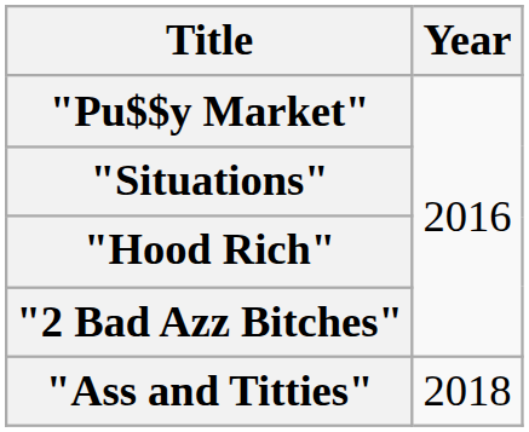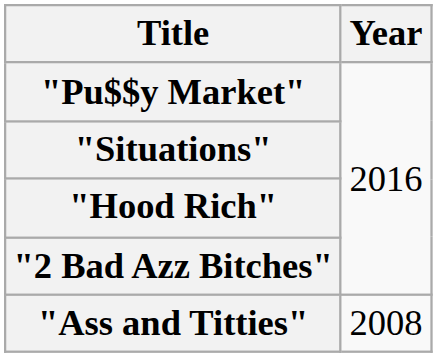"Ass and Titties" | Year: 2018 -> 2008
